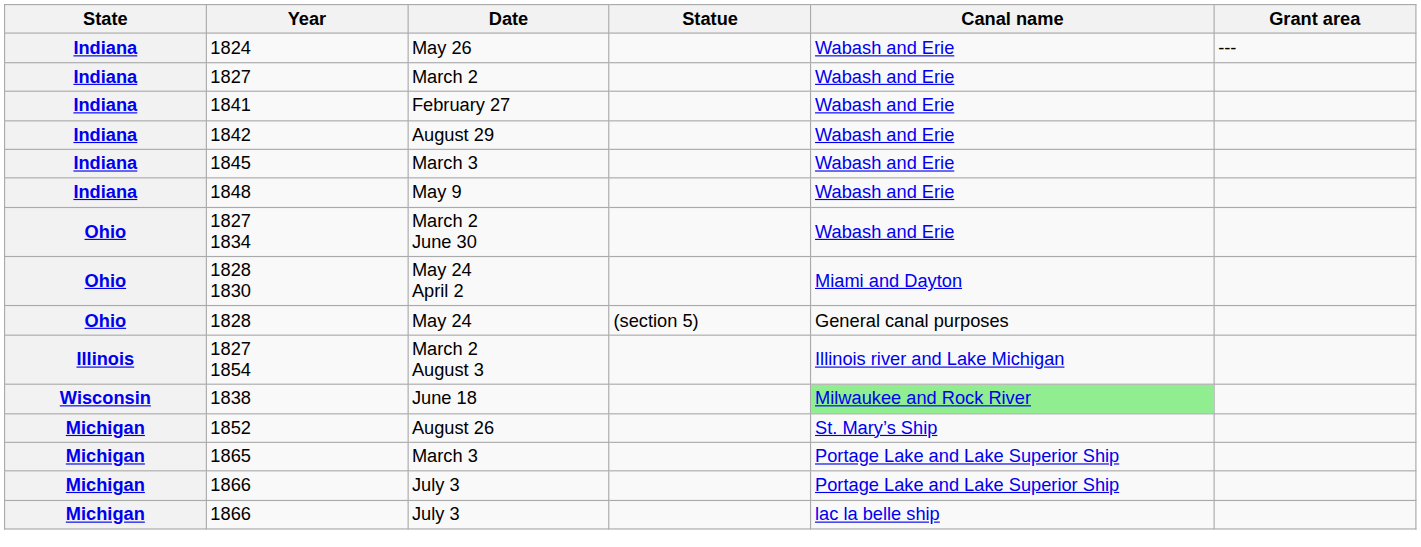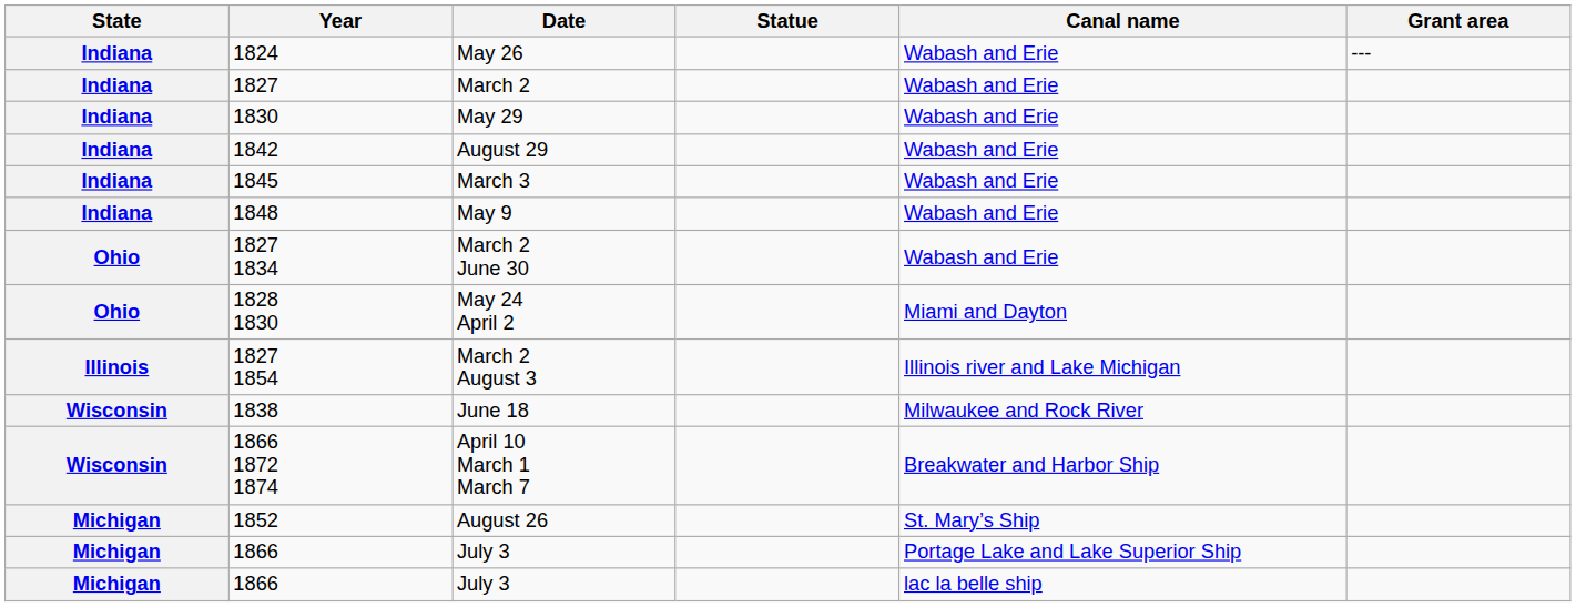+ row: Indiana | 1830 | May 29 | Wabash and Erie
- row: Indiana | 1841 | February 27 | Wabash and Erie
- row: Ohio | 1828 | May 24 | (section 5) | General canal purposes
1838 | Canal name: lightgreen background -> no background
+ row: Wisconsin | 1866 1872 1874 | April 10 March 1 March 7 | Breakwater and Harbor Ship
- row: Michigan | 1865 | March 3 | Portage Lake and Lake Superior Ship
